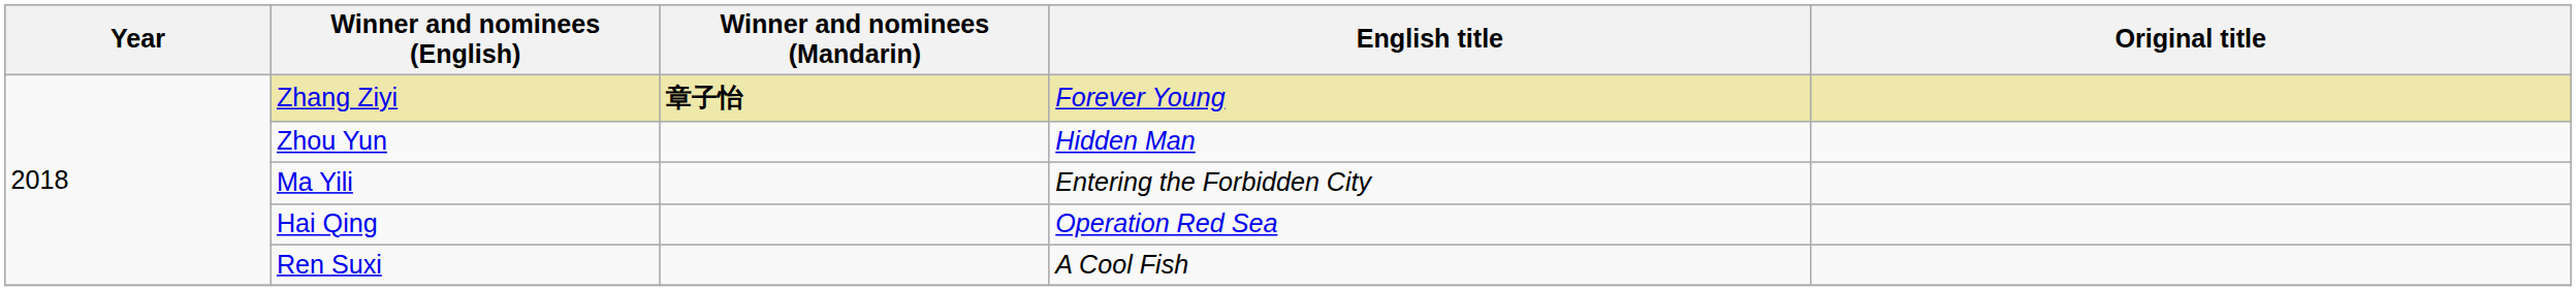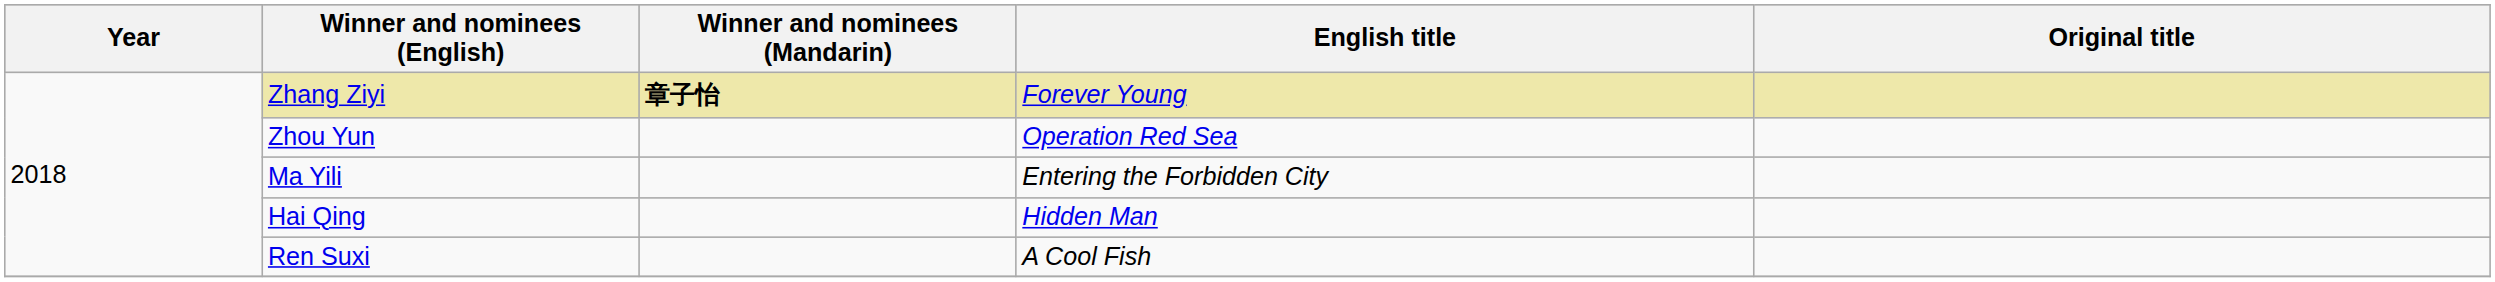Zhou Yun | English title: Hidden Man -> Operation Red Sea
Hai Qing | English title: Operation Red Sea -> Hidden Man
